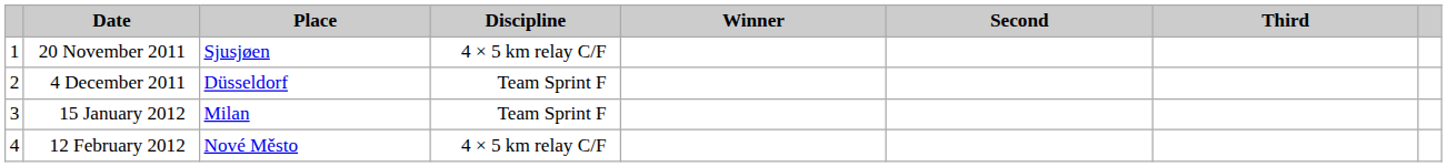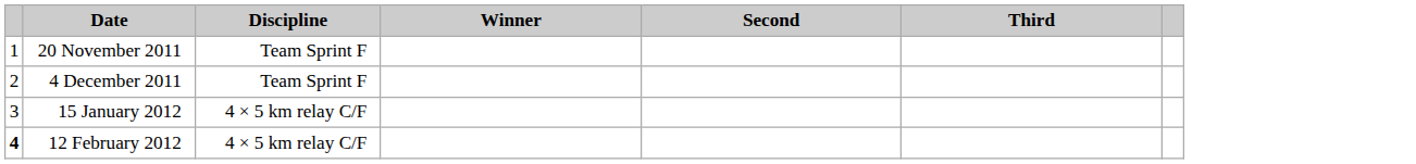- column: Place | Sjusjøen | Düsseldorf | Milan | Nové Město
20 November 2011 | Discipline: 4 × 5 km relay C/F -> Team Sprint F
15 January 2012 | Discipline: Team Sprint F -> 4 × 5 km relay C/F
12 February 2012 | column 1: normal -> bold
